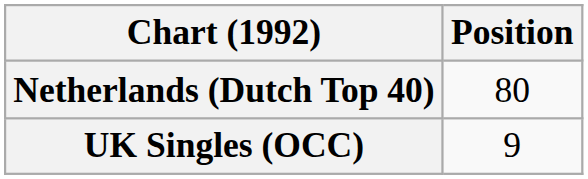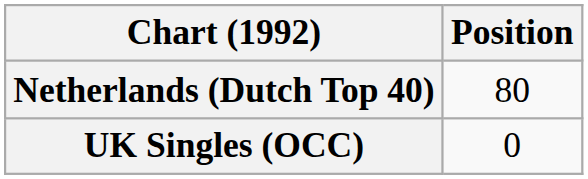UK Singles (OCC) | Position: 9 -> 0
